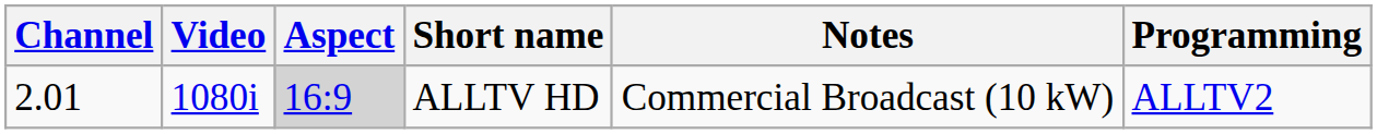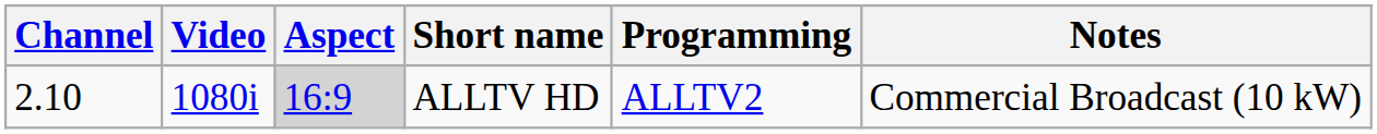columns swapped: Programming <-> Notes
ALLTV HD | Channel: 2.01 -> 2.10
